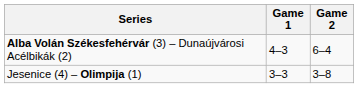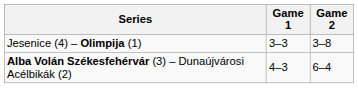rows swapped: Jesenice (4) – Olimpija (1) <-> Alba Volán Székesfehérvár (3) – Dunaújvárosi Acélbikák (2)
